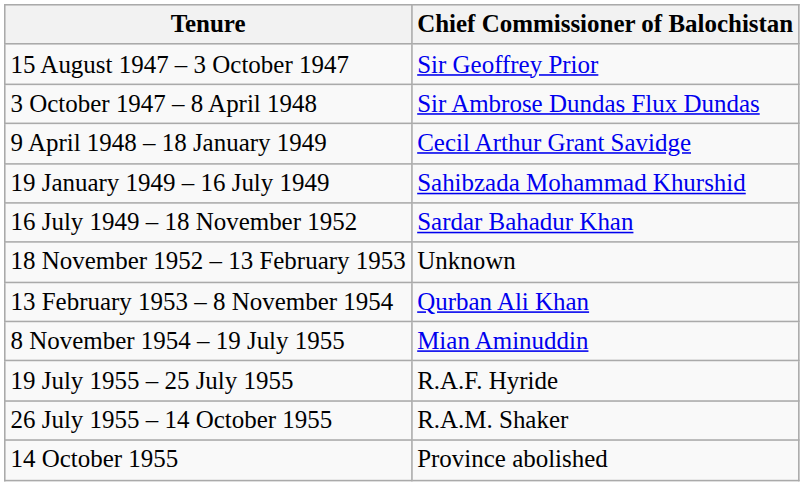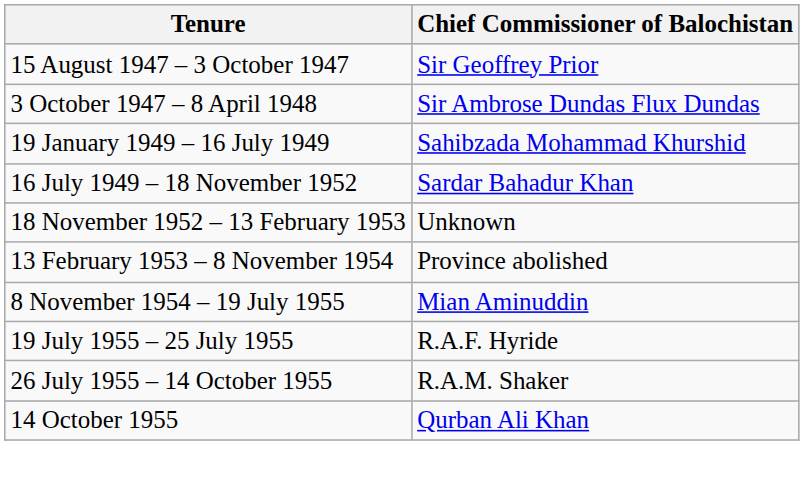- row: 9 April 1948 – 18 January 1949 | Cecil Arthur Grant Savidge
13 February 1953 – 8 November 1954 | Chief Commissioner of Balochistan: Qurban Ali Khan -> Province abolished
14 October 1955 | Chief Commissioner of Balochistan: Province abolished -> Qurban Ali Khan
